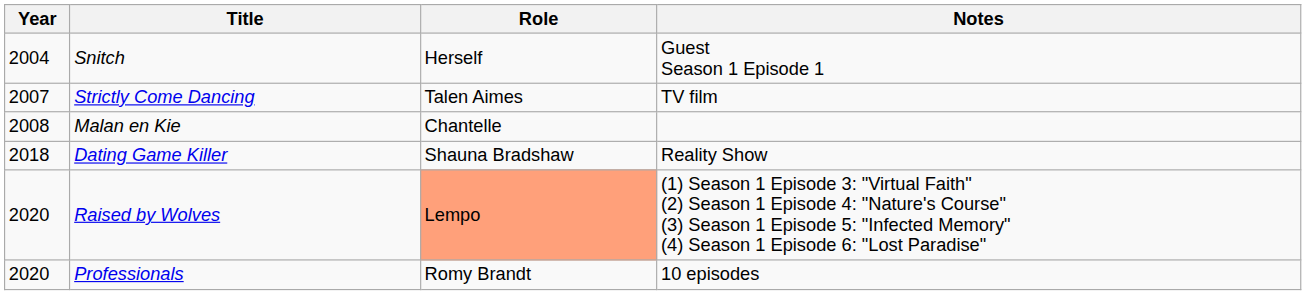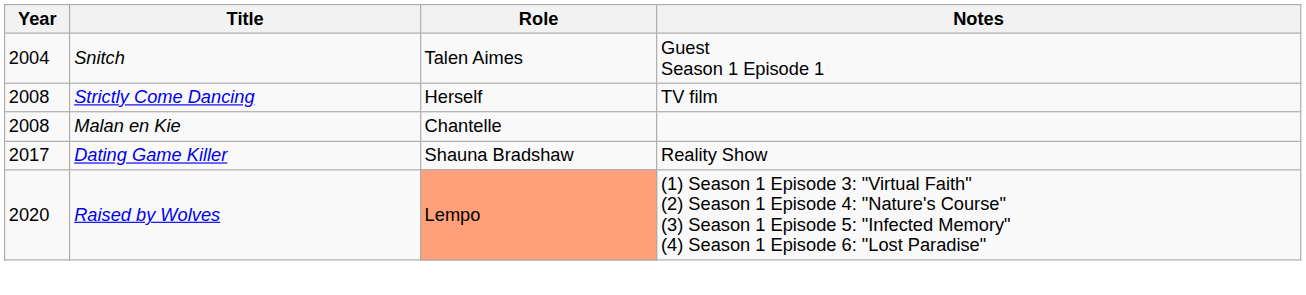Snitch | Role: Herself -> Talen Aimes
Strictly Come Dancing | Year: 2007 -> 2008
Strictly Come Dancing | Role: Talen Aimes -> Herself
Dating Game Killer | Year: 2018 -> 2017
- row: 2020 | Professionals | Romy Brandt | 10 episodes
